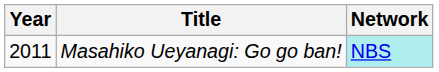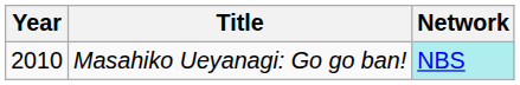Masahiko Ueyanagi: Go go ban! | Year: 2011 -> 2010
